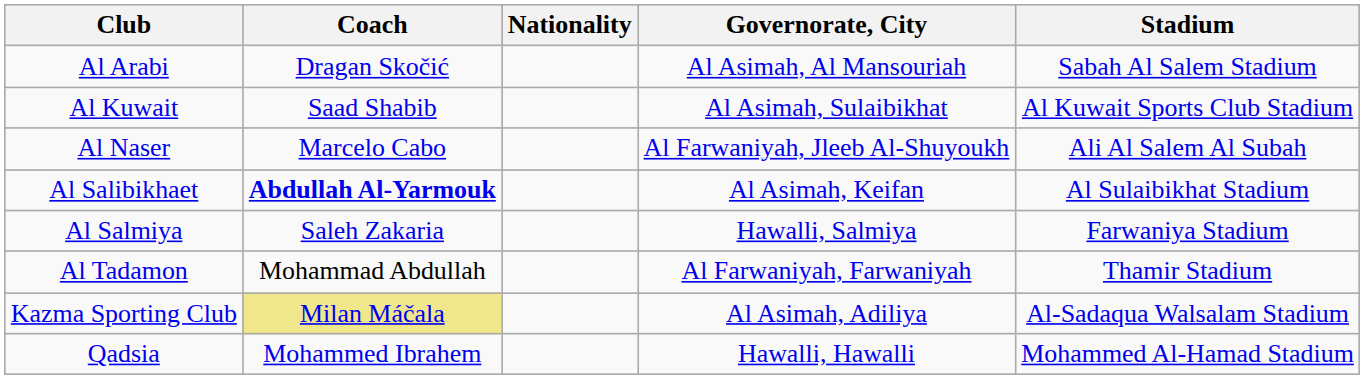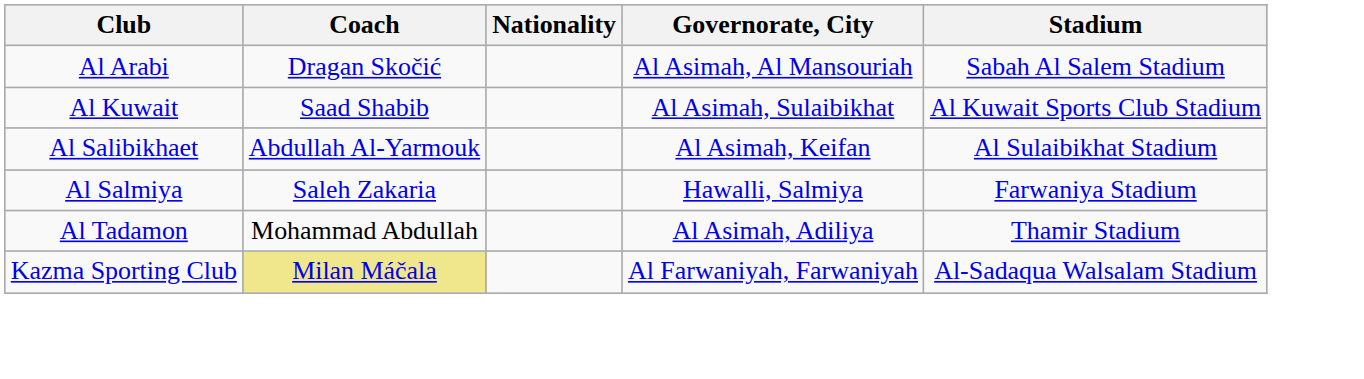- row: Al Naser | Marcelo Cabo | Al Farwaniyah, Jleeb Al-Shuyoukh | Ali Al Salem Al Subah
Al Salibikhaet | Coach: bold -> normal
Al Tadamon | Governorate, City: Al Farwaniyah, Farwaniyah -> Al Asimah, Adiliya
Kazma Sporting Club | Governorate, City: Al Asimah, Adiliya -> Al Farwaniyah, Farwaniyah
- row: Qadsia | Mohammed Ibrahem | Hawalli, Hawalli | Mohammed Al-Hamad Stadium
